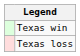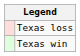rows swapped: Texas win <-> Texas loss
